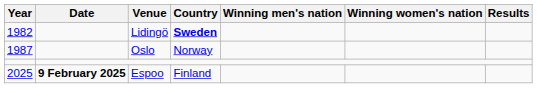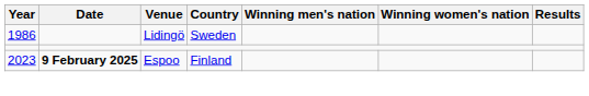Lidingö | Year: 1982 -> 1986
Lidingö | Country: bold -> normal
- row: 1987 | Oslo | Norway
Espoo | Year: 2025 -> 2023
